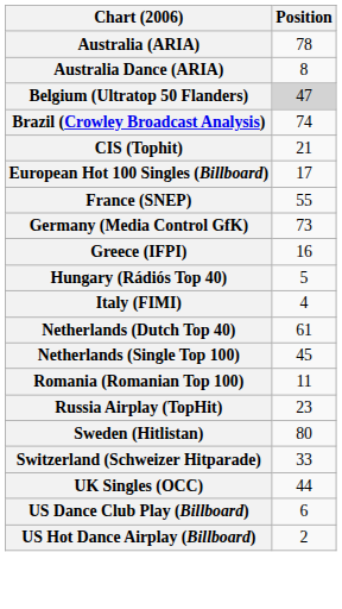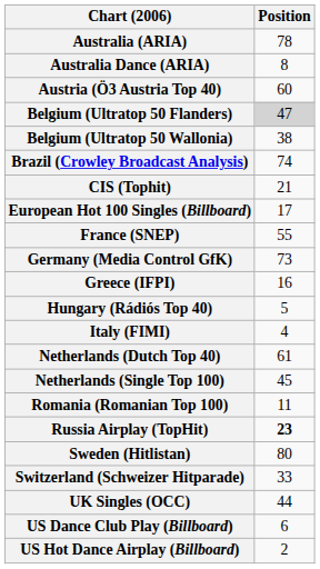+ row: Austria (Ö3 Austria Top 40) | 60
+ row: Belgium (Ultratop 50 Wallonia) | 38
Russia Airplay (TopHit) | Position: normal -> bold
